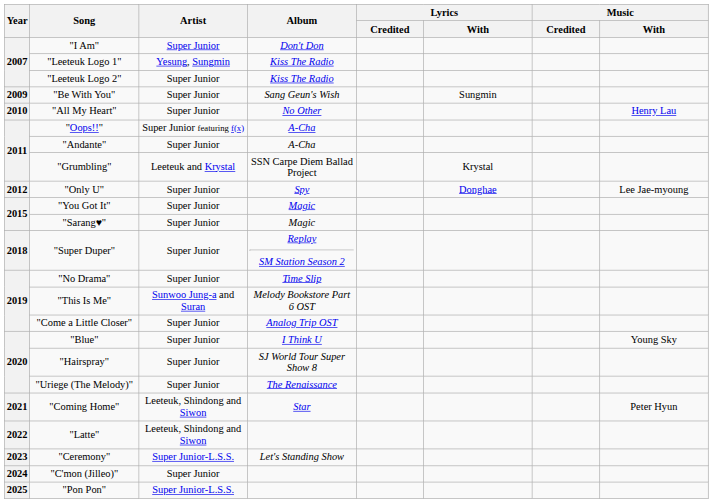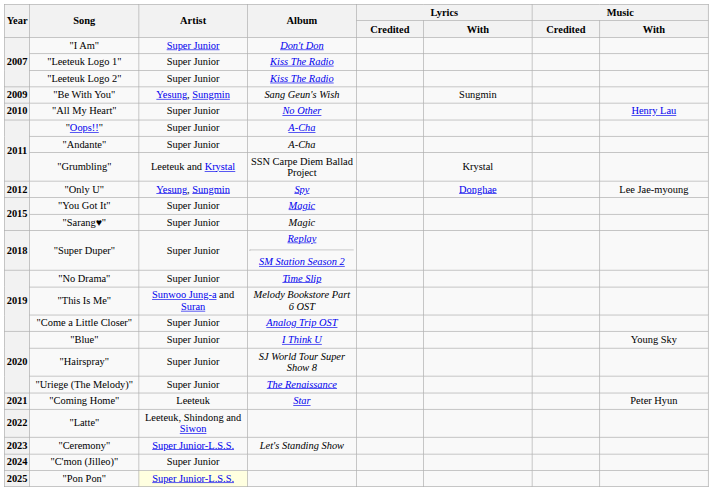"Leeteuk Logo 1" | Artist: Yesung, Sungmin -> Super Junior
"Be With You" | Artist: Super Junior -> Yesung, Sungmin
"Oops!!" | Artist: Super Junior featuring f(x) -> Super Junior
"Only U" | Artist: Super Junior -> Yesung, Sungmin
"Coming Home" | Artist: Leeteuk, Shindong and Siwon -> Leeteuk
"Pon Pon" | Artist: no background -> lightyellow background
